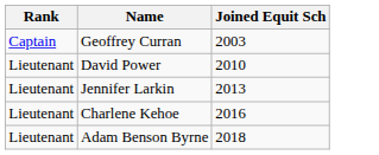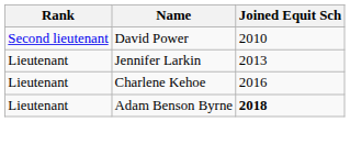- row: Captain | Geoffrey Curran | 2003
David Power | Rank: Lieutenant -> Second lieutenant
Adam Benson Byrne | Joined Equit Sch: normal -> bold
